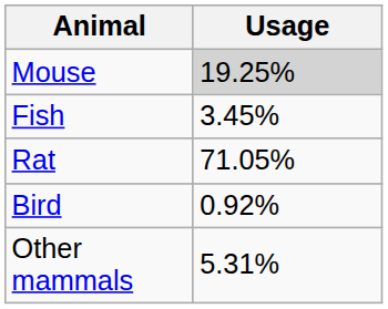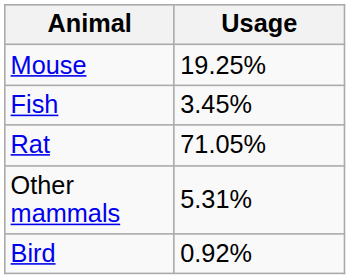Mouse | Usage: lightgrey background -> no background
rows swapped: Bird <-> Other mammals
